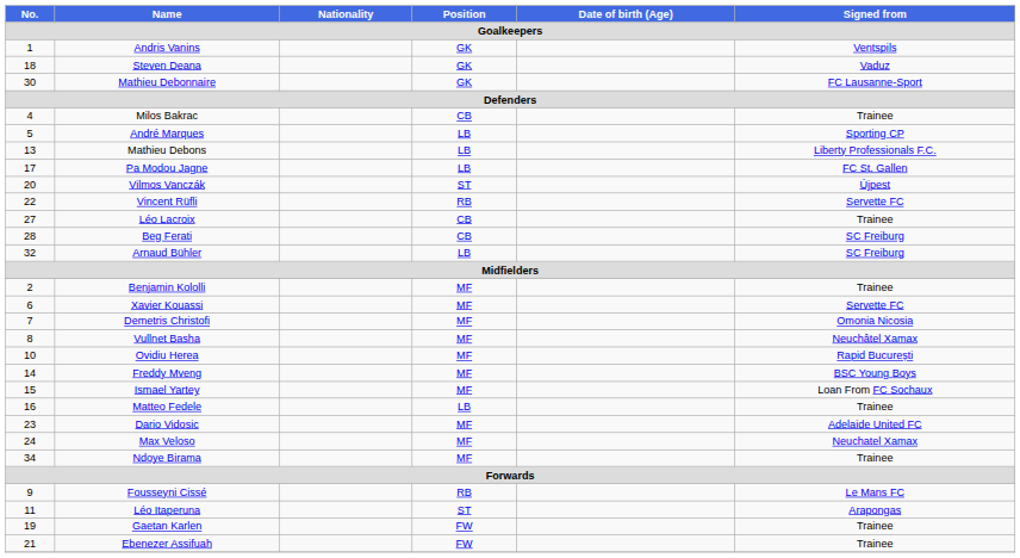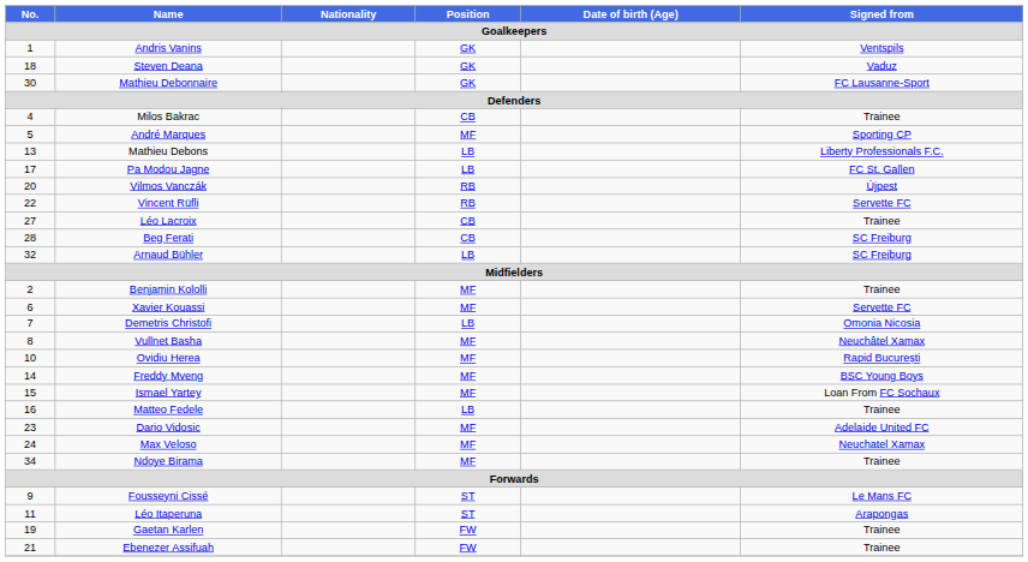André Marques | Position: LB -> MF
Vilmos Vanczák | Position: ST -> RB
Demetris Christofi | Position: MF -> LB
Fousseyni Cissé | Position: RB -> ST
